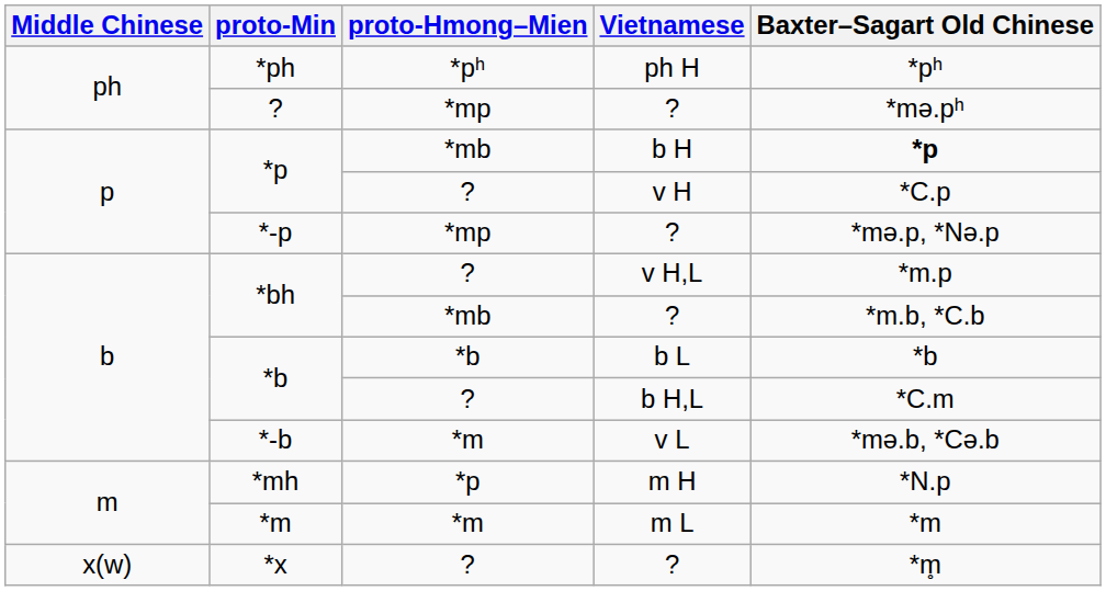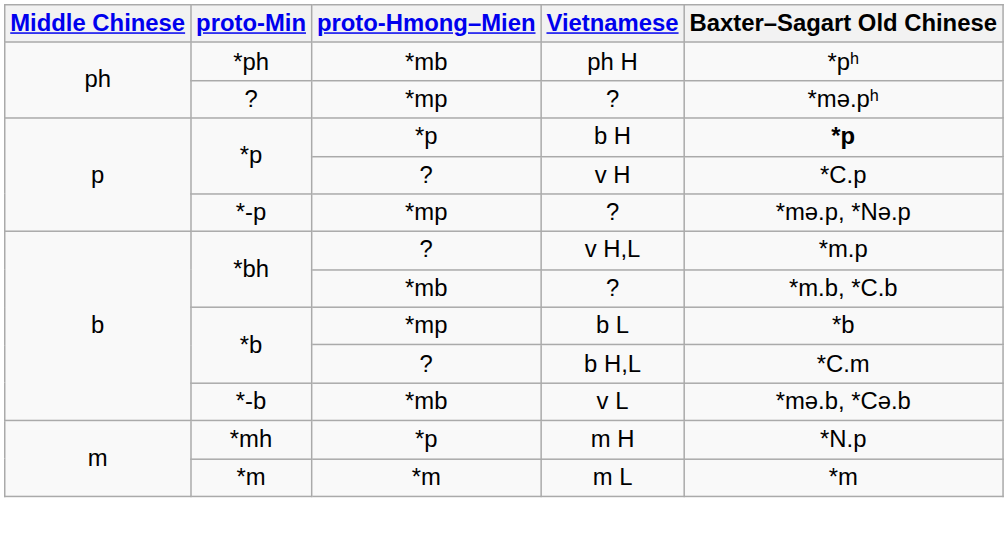*ph | proto-Hmong–Mien: *pʰ -> *mb
*p / b H | proto-Hmong–Mien: *mb -> *p
*b / b L | proto-Hmong–Mien: *b -> *mp
*-b | proto-Hmong–Mien: *m -> *mb
- row: x(w) | *x | ? | ? | *m̥
